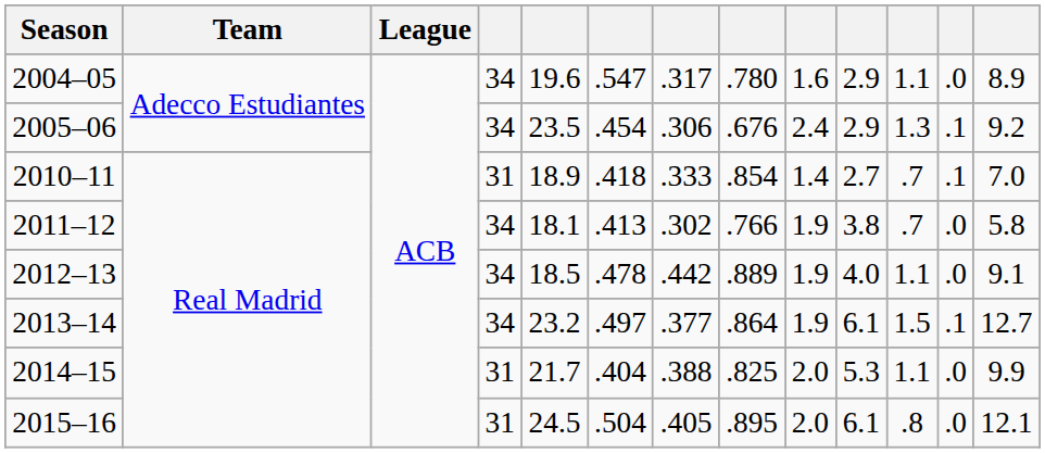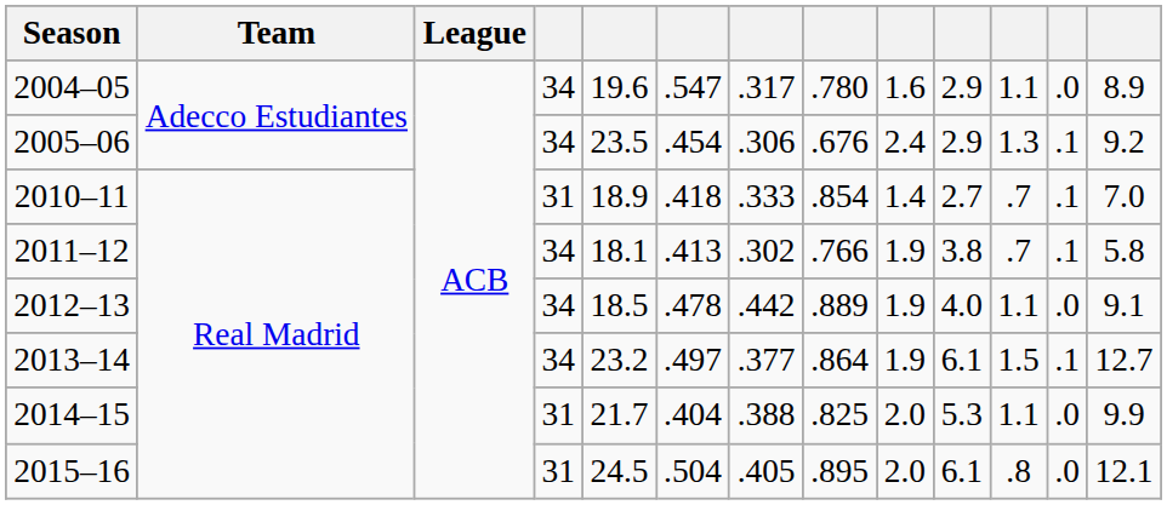2011–12 | column 12: .0 -> .1
